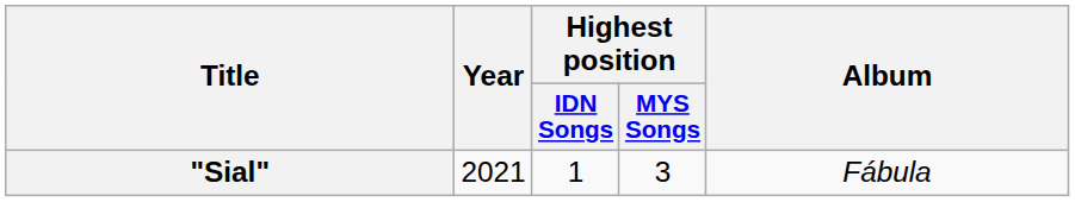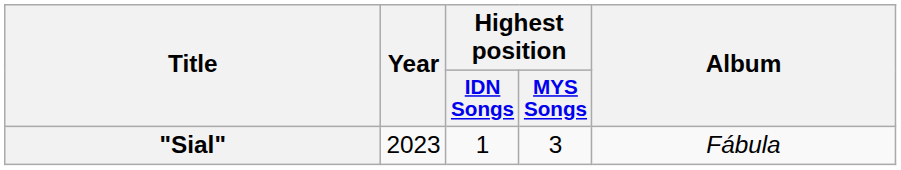"Sial" | Year: 2021 -> 2023
